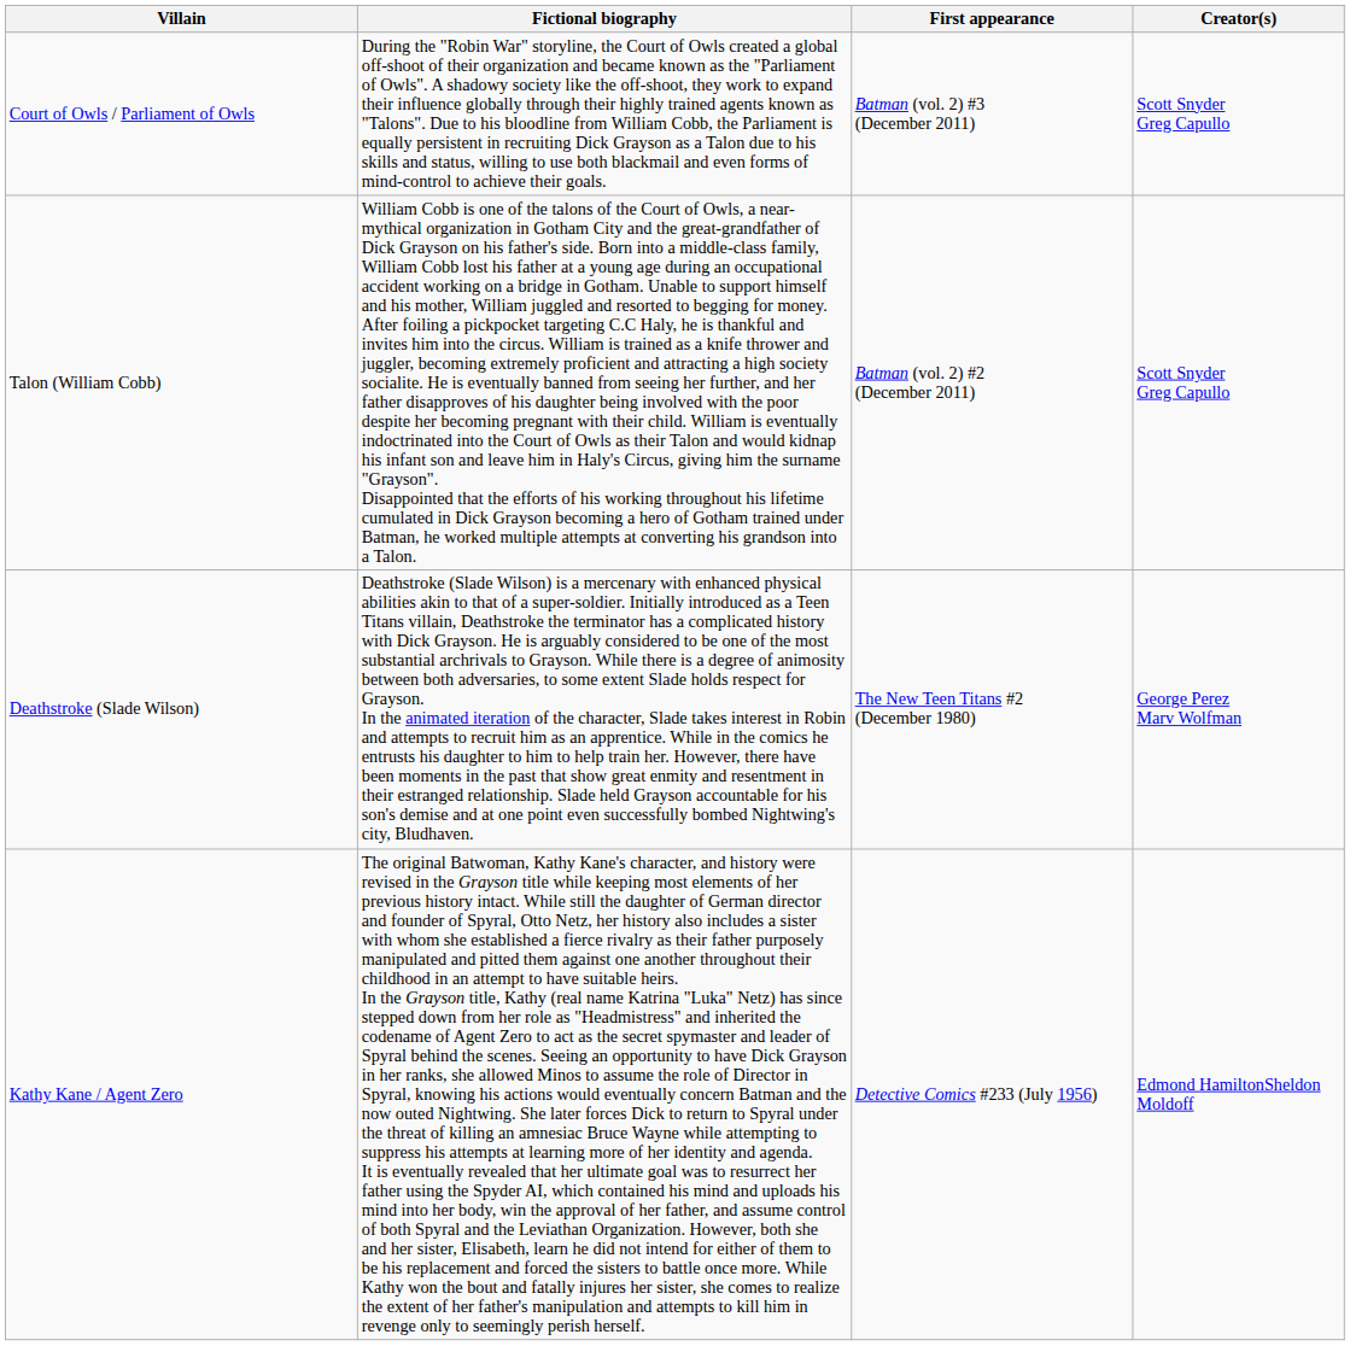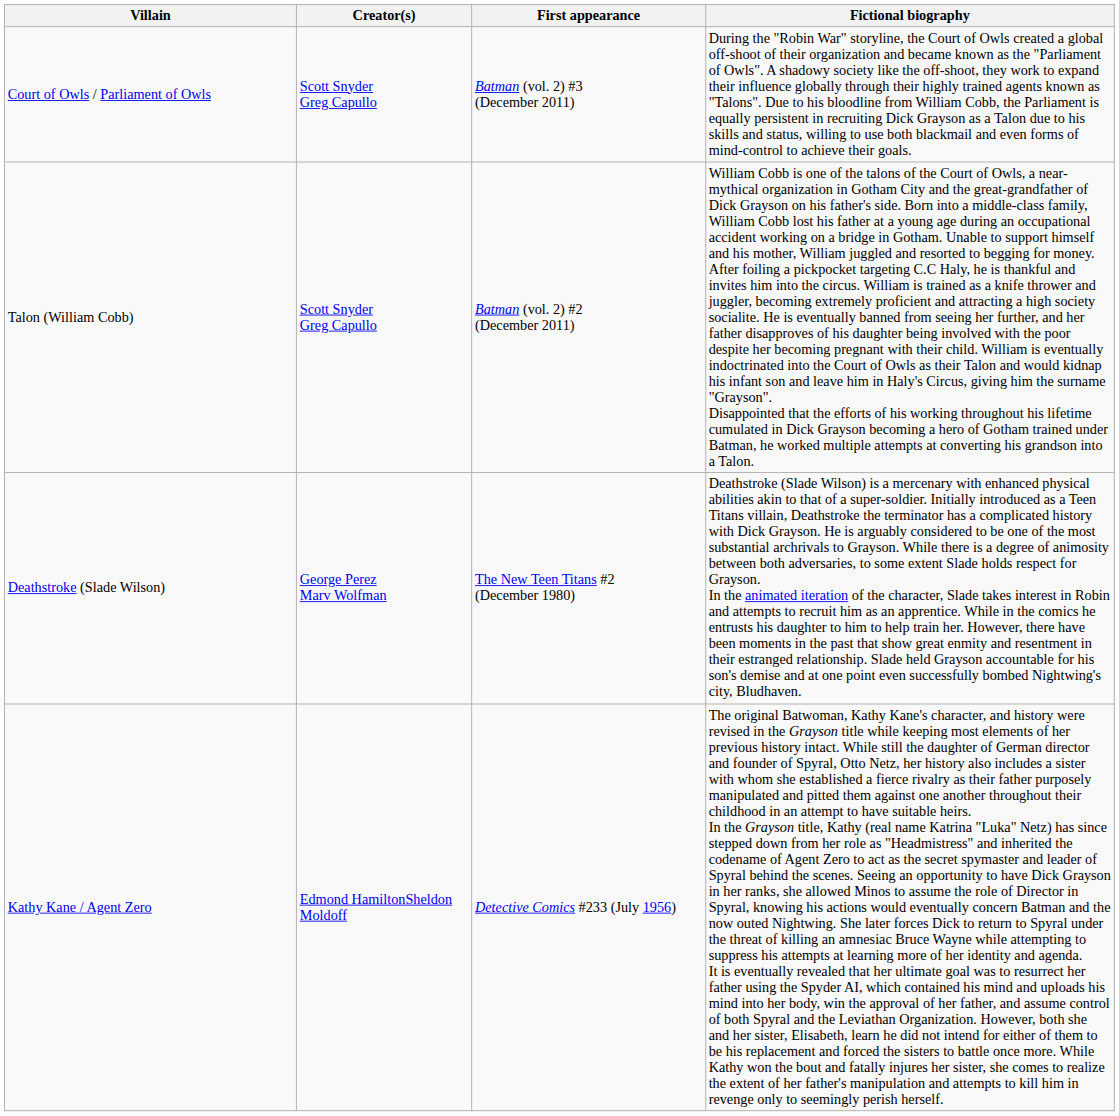columns swapped: Creator(s) <-> Fictional biography
